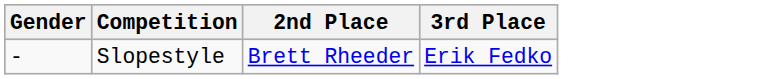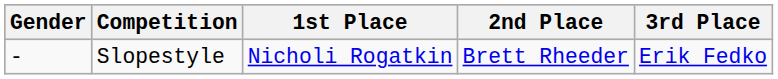+ column: 1st Place | Nicholi Rogatkin
